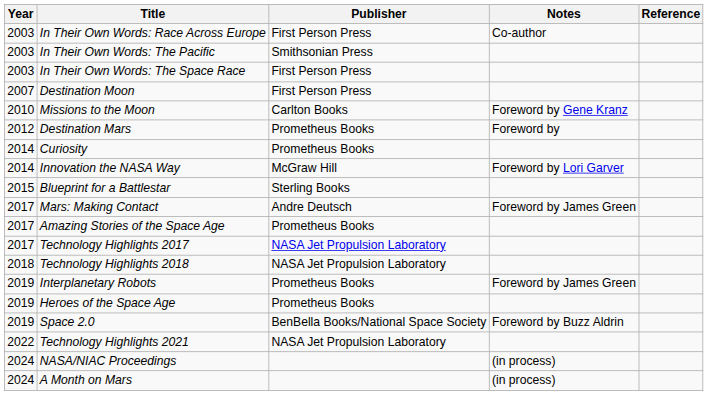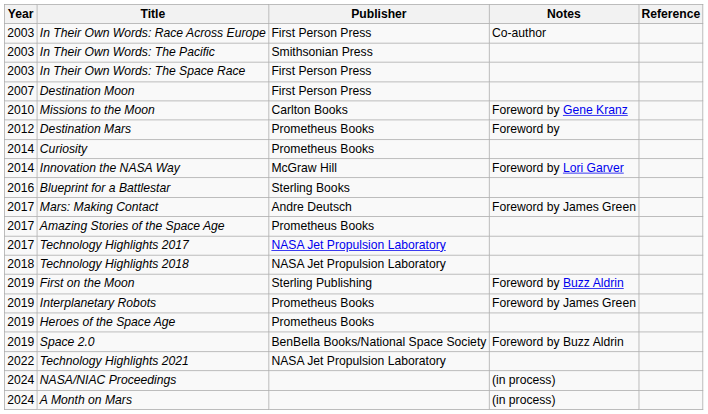Blueprint for a Battlestar | Year: 2015 -> 2016
+ row: 2019 | First on the Moon | Sterling Publishing | Foreword by Buzz Aldrin
